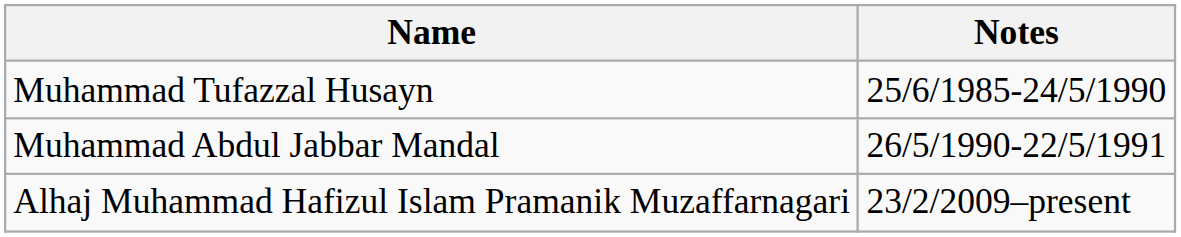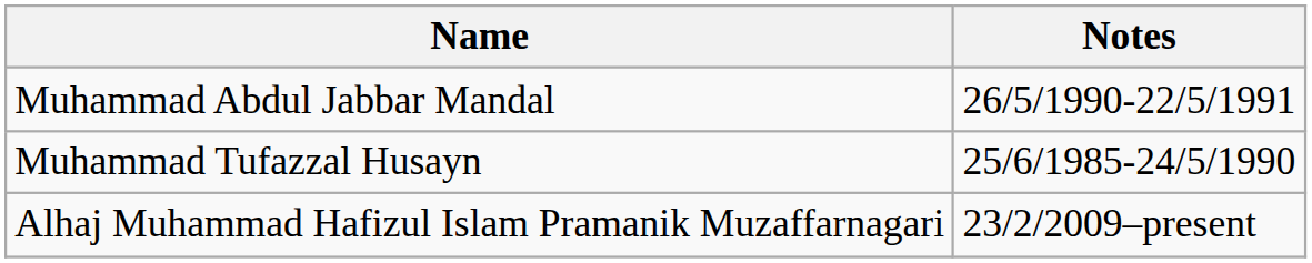rows swapped: Muhammad Tufazzal Husayn <-> Muhammad Abdul Jabbar Mandal
